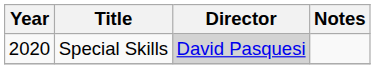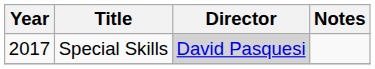Special Skills | Year: 2020 -> 2017
